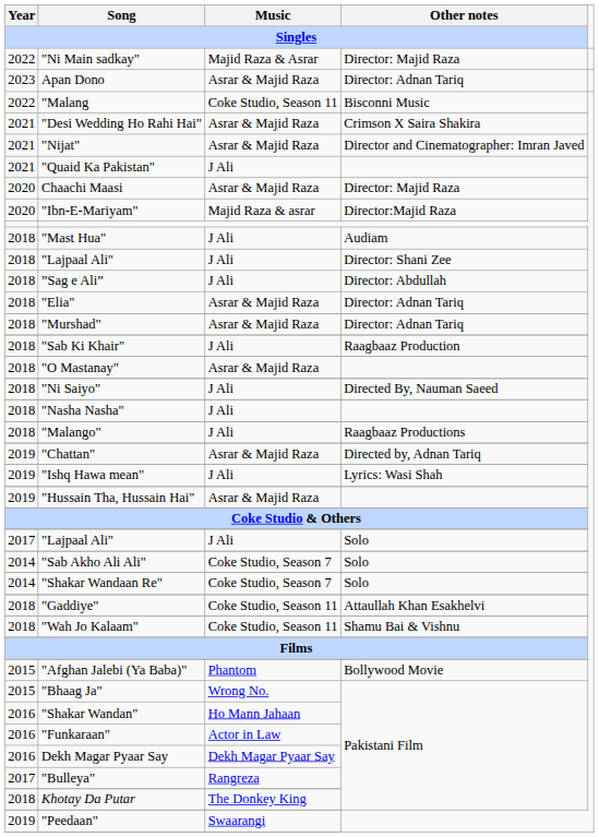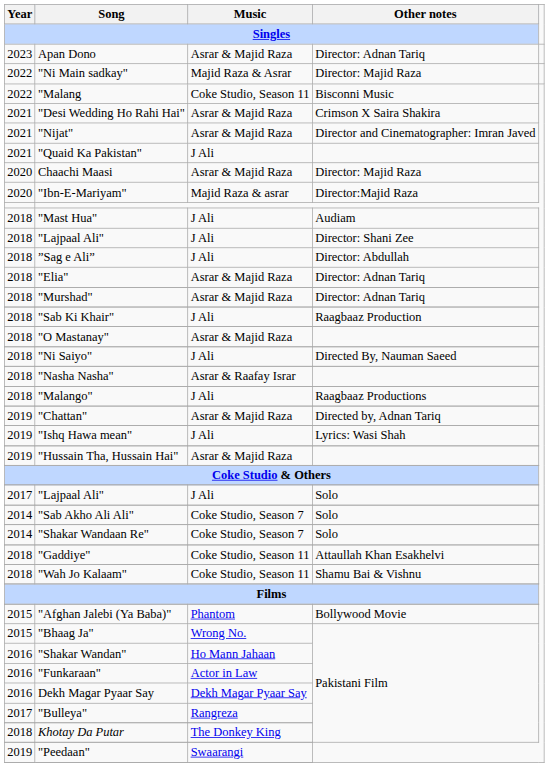rows swapped: Apan Dono <-> "Ni Main sadkay"
"Nasha Nasha" | Music / Singles: J Ali -> Asrar & Raafay Israr
